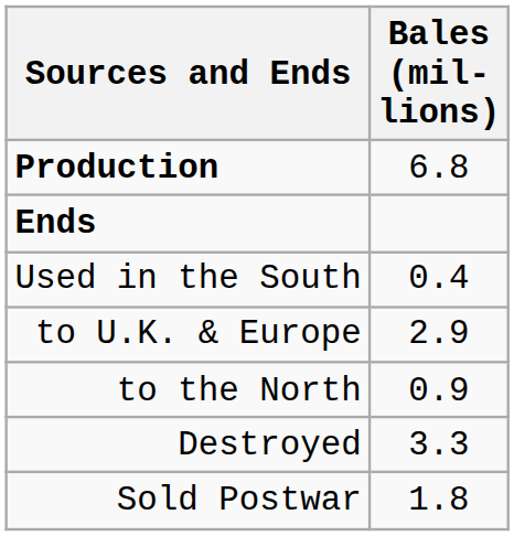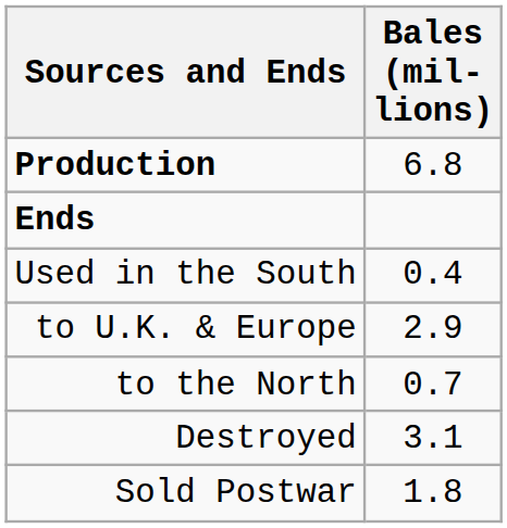to the North | Bales (mil- lions): 0.9 -> 0.7
Destroyed | Bales (mil- lions): 3.3 -> 3.1
